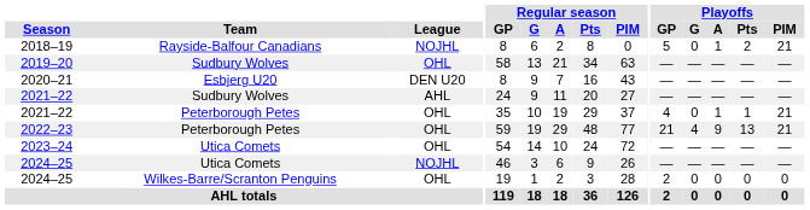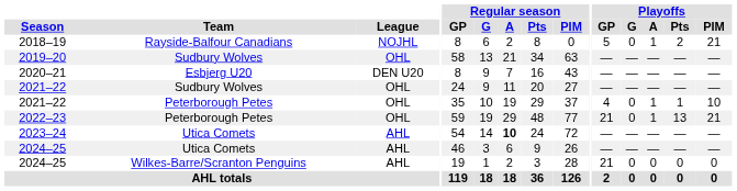2021–22 / Sudbury Wolves | League: AHL -> OHL
2021–22 / Peterborough Petes | Playoffs / PIM: 21 -> 10
2022–23 | Playoffs / G: 4 -> 0
2022–23 | Playoffs / A: 9 -> 1
2023–24 | League: OHL -> AHL
2023–24 | Regular season / A: normal -> bold
2024–25 / Utica Comets | League: NOJHL -> AHL
2024–25 / Wilkes-Barre/Scranton Penguins | League: OHL -> AHL
2024–25 / Wilkes-Barre/Scranton Penguins | Playoffs / GP: 2 -> 21
